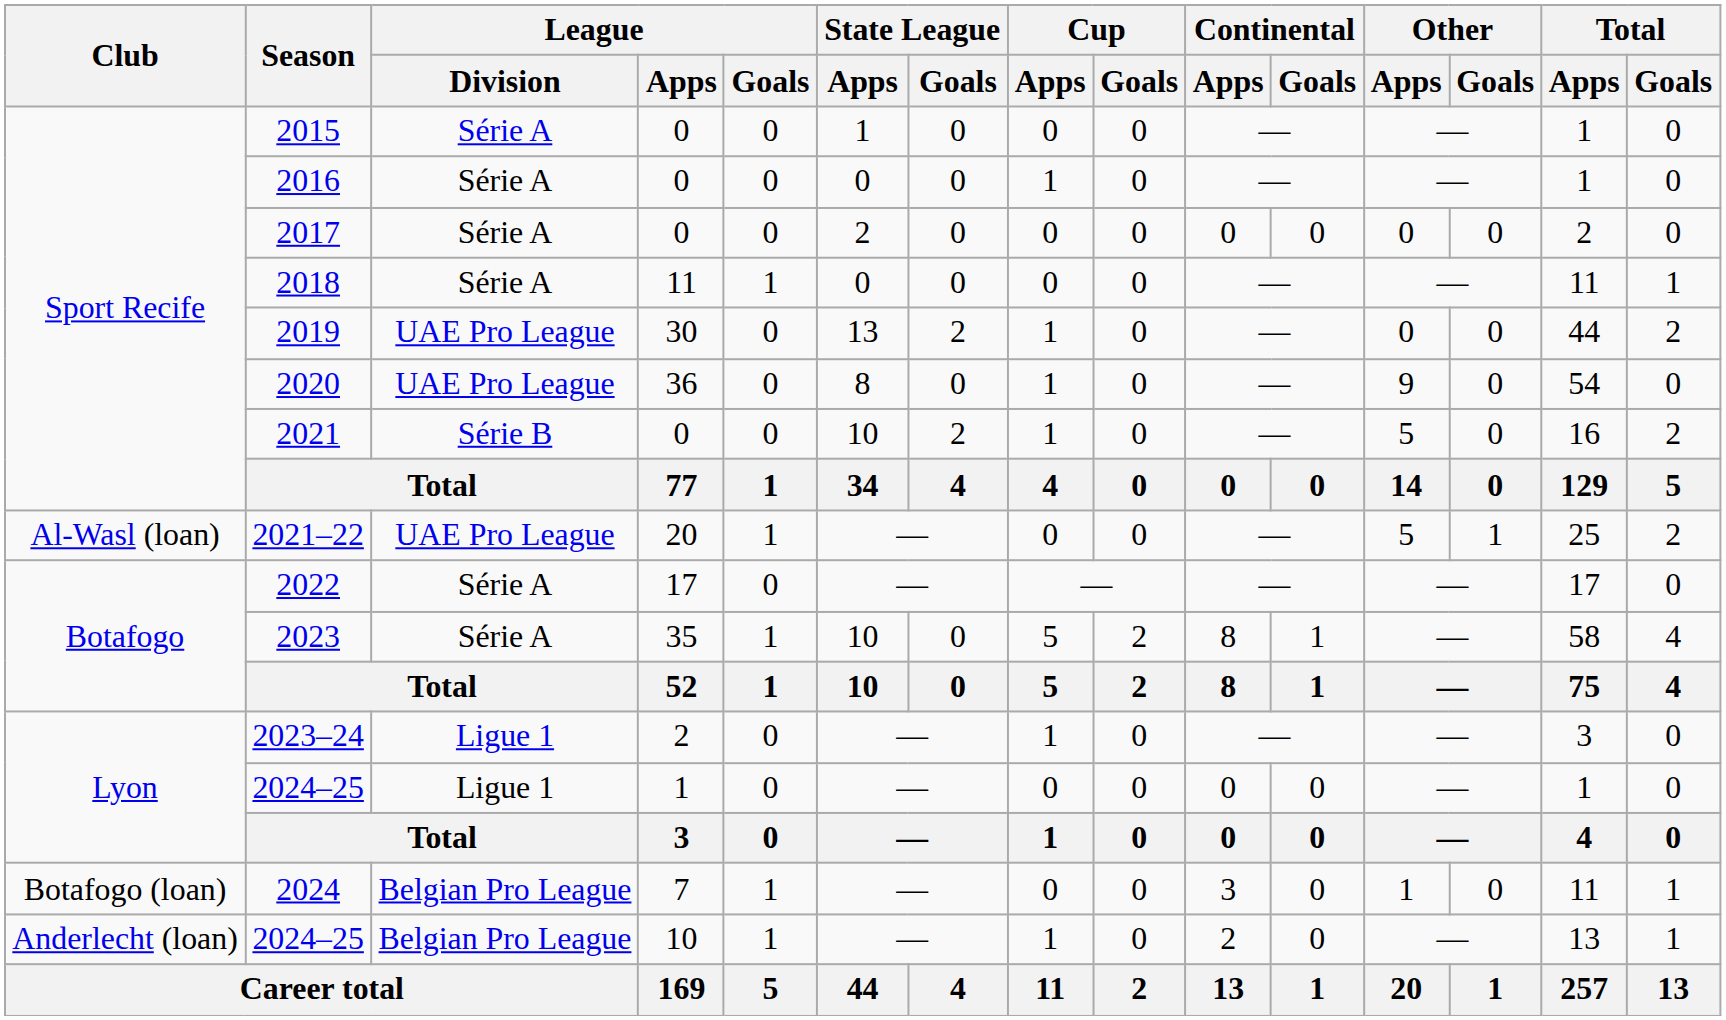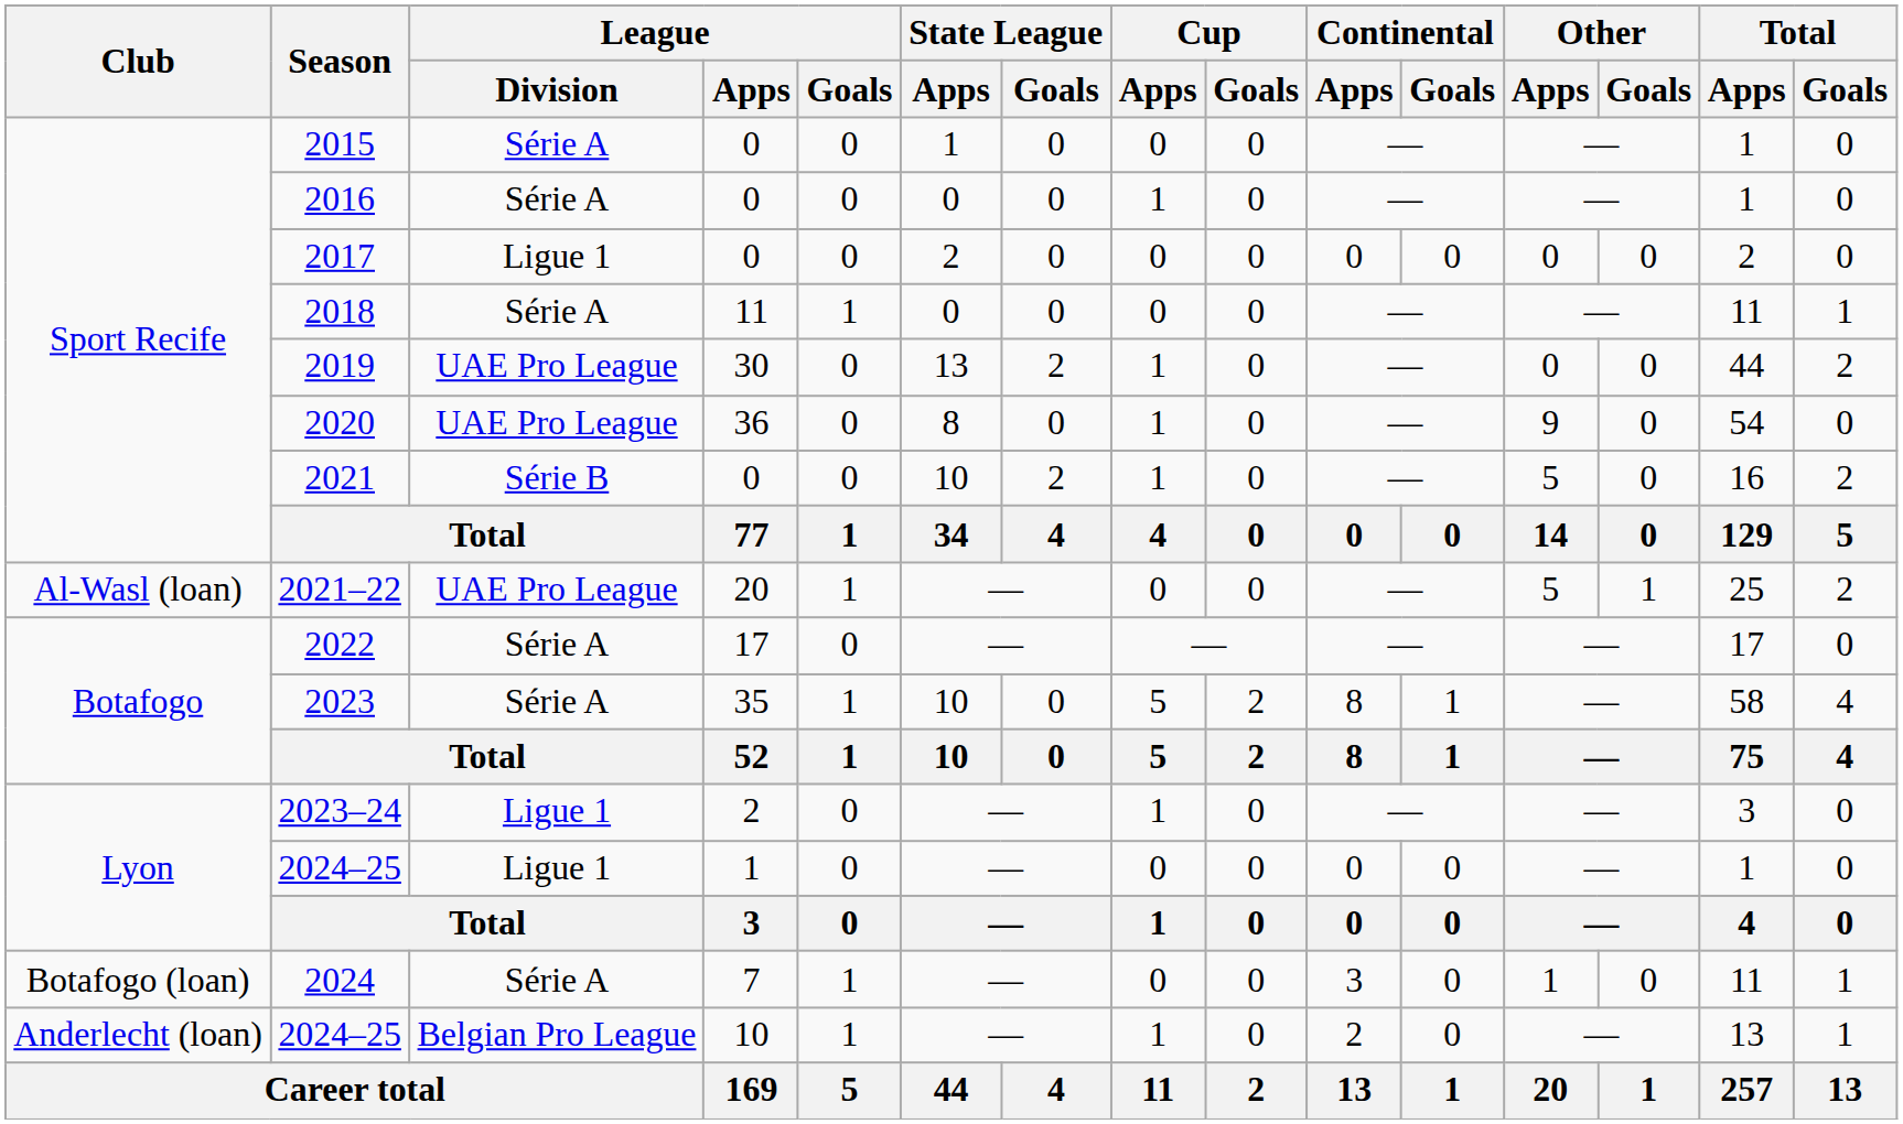2017 | League / Division: Série A -> Ligue 1
2024 | League / Division: Belgian Pro League -> Série A
